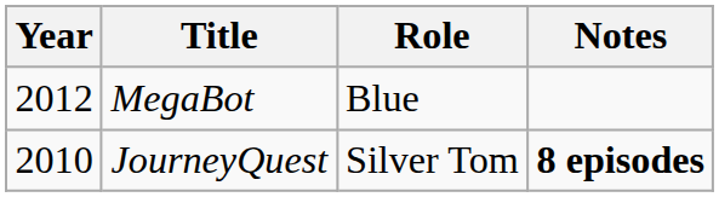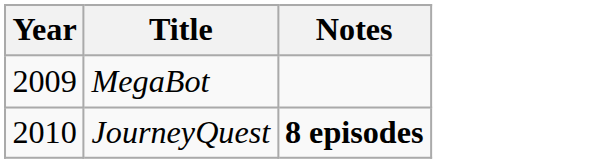- column: Role | Blue | Silver Tom
MegaBot | Year: 2012 -> 2009
